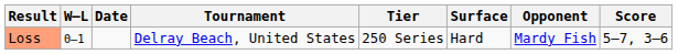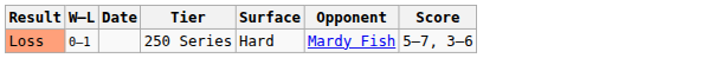- column: Tournament | Delray Beach, United States
